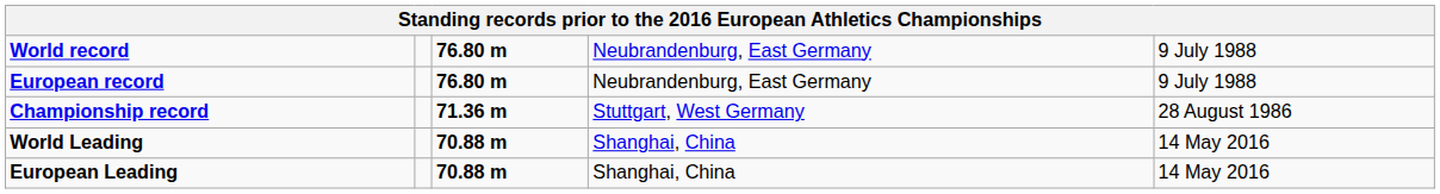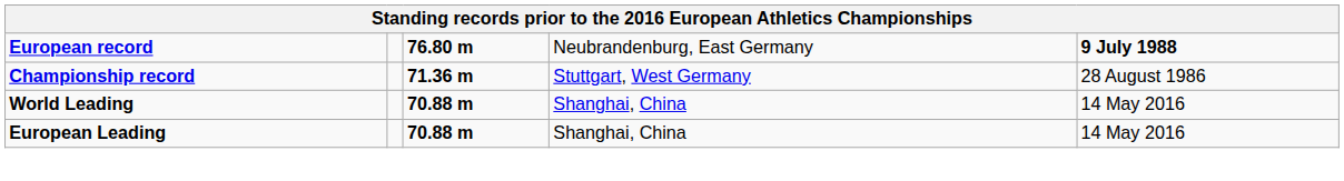- row: World record | 76.80 m | Neubrandenburg, East Germany | 9 July 1988
European record | column 5: normal -> bold
